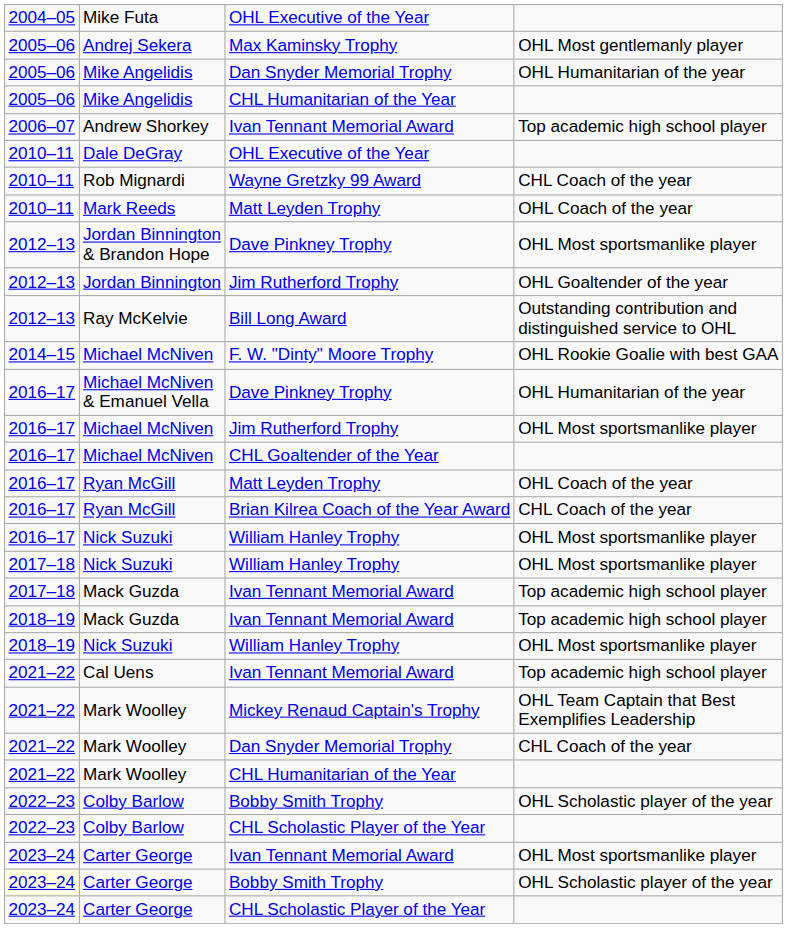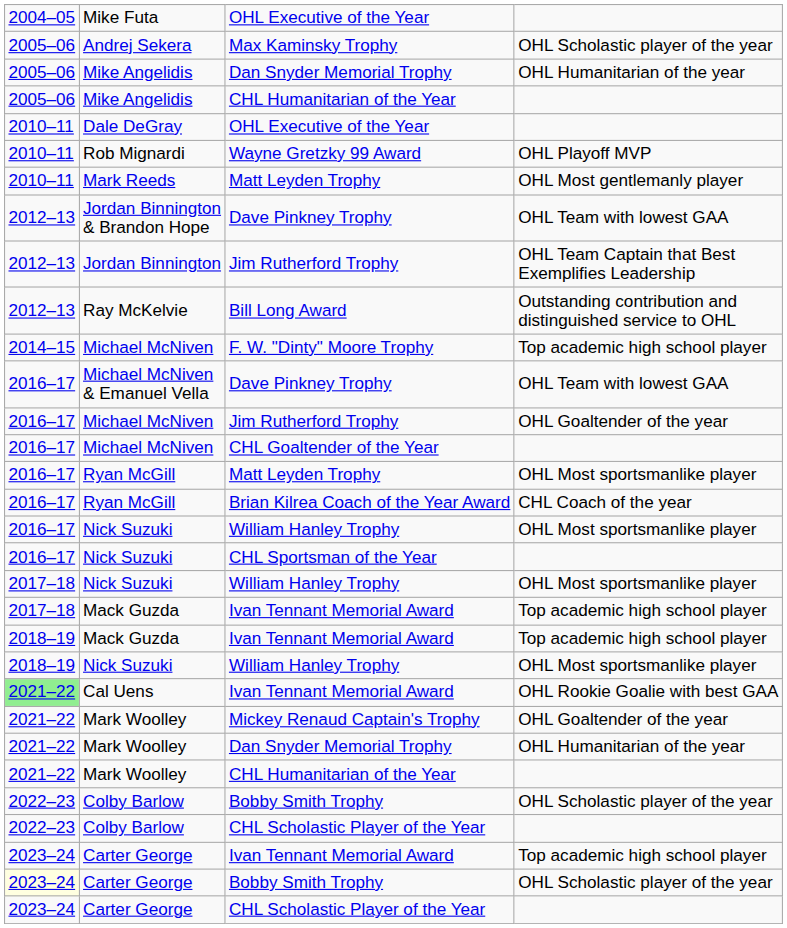Andrej Sekera | column 4: OHL Most gentlemanly player -> OHL Scholastic player of the year
- row: 2006–07 | Andrew Shorkey | Ivan Tennant Memorial Award | Top academic high school player
Rob Mignardi | column 4: CHL Coach of the year -> OHL Playoff MVP
Mark Reeds | column 4: OHL Coach of the year -> OHL Most gentlemanly player
Jordan Binnington & Brandon Hope | column 4: OHL Most sportsmanlike player -> OHL Team with lowest GAA
Jordan Binnington | column 4: OHL Goaltender of the year -> OHL Team Captain that Best Exemplifies Leadership
Michael McNiven / F. W. "Dinty" Moore Trophy | column 4: OHL Rookie Goalie with best GAA -> Top academic high school player
Michael McNiven & Emanuel Vella | column 4: OHL Humanitarian of the year -> OHL Team with lowest GAA
Michael McNiven / Jim Rutherford Trophy | column 4: OHL Most sportsmanlike player -> OHL Goaltender of the year
Ryan McGill / Matt Leyden Trophy | column 4: OHL Coach of the year -> OHL Most sportsmanlike player
+ row: 2016–17 | Nick Suzuki | CHL Sportsman of the Year
Cal Uens | column 1: no background -> lightgreen background
Cal Uens | column 4: Top academic high school player -> OHL Rookie Goalie with best GAA
Mark Woolley / Mickey Renaud Captain's Trophy | column 4: OHL Team Captain that Best Exemplifies Leadership -> OHL Goaltender of the year
Mark Woolley / Dan Snyder Memorial Trophy | column 4: CHL Coach of the year -> OHL Humanitarian of the year
Carter George / Ivan Tennant Memorial Award | column 4: OHL Most sportsmanlike player -> Top academic high school player
